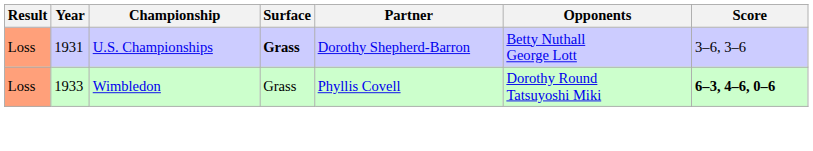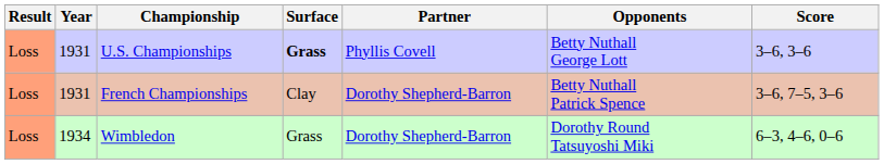U.S. Championships | Partner: Dorothy Shepherd-Barron -> Phyllis Covell
+ row: Loss | 1931 | French Championships | Clay | Dorothy Shepherd-Barron | Betty Nuthall Patrick Spence | 3–6, 7–5, 3–6
Wimbledon | Year: 1933 -> 1934
Wimbledon | Partner: Phyllis Covell -> Dorothy Shepherd-Barron
Wimbledon | Score: bold -> normal
